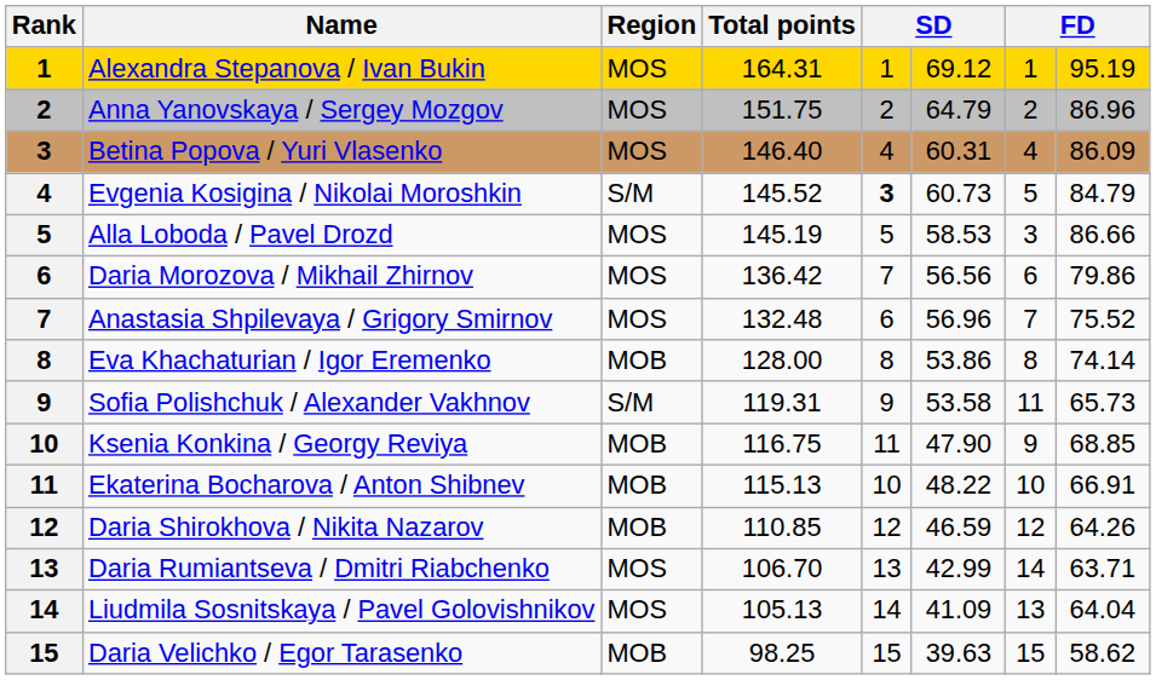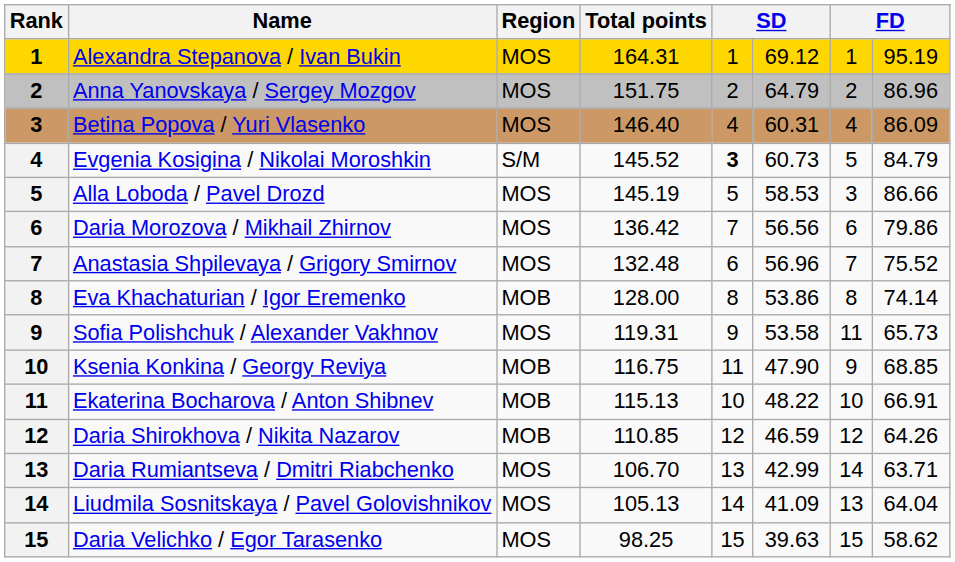Sofia Polishchuk / Alexander Vakhnov | Region: S/M -> MOS
Daria Velichko / Egor Tarasenko | Region: MOB -> MOS
